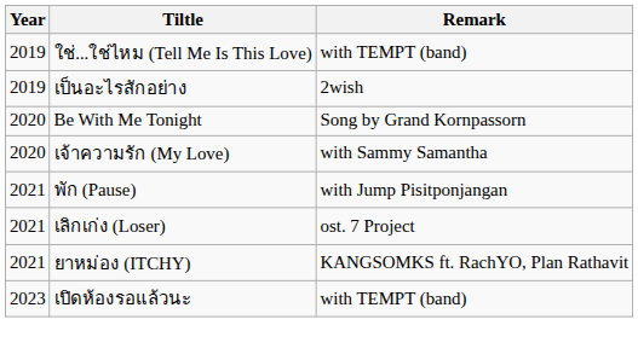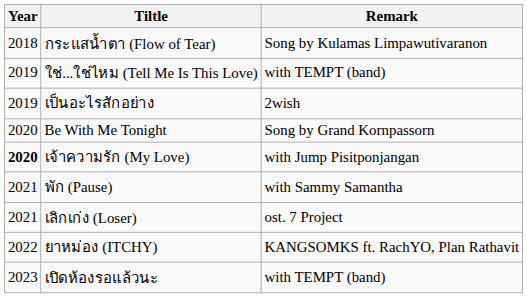+ row: 2018 | กระแสน้ำตา (Flow of Tear) | Song by Kulamas Limpawutivaranon
เจ้าความรัก (My Love) | Year: normal -> bold
เจ้าความรัก (My Love) | Remark: with Sammy Samantha -> with Jump Pisitponjangan
พัก (Pause) | Remark: with Jump Pisitponjangan -> with Sammy Samantha
ยาหม่อง (ITCHY) | Year: 2021 -> 2022
